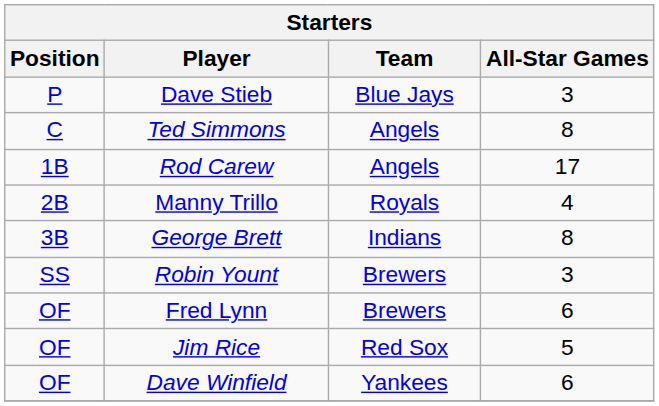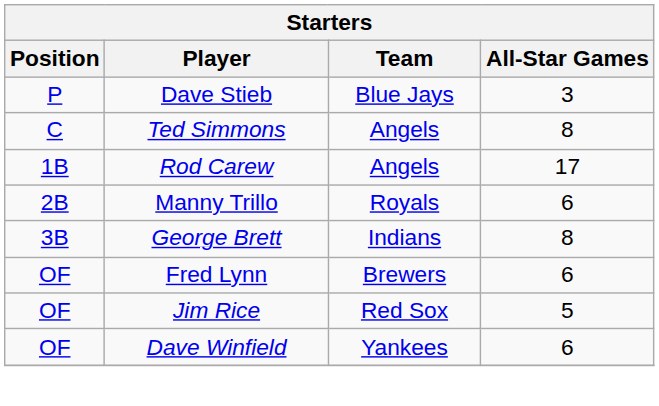Manny Trillo | All-Star Games: 4 -> 6
- row: SS | Robin Yount | Brewers | 3
